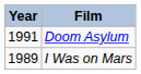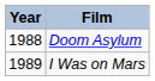Doom Asylum | Year: 1991 -> 1988
